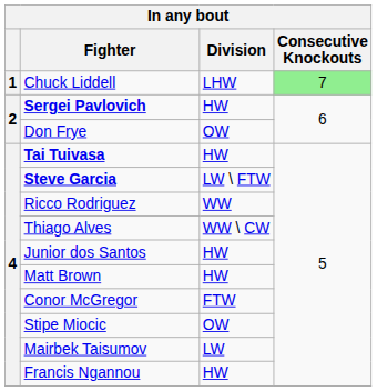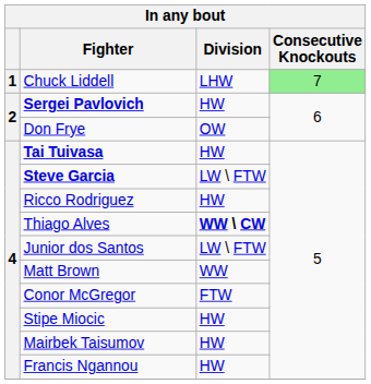Ricco Rodriguez | Division: WW -> HW
Thiago Alves | Division: normal -> bold
Junior dos Santos | Division: HW -> LW \ FTW
Matt Brown | Division: HW -> WW
Stipe Miocic | Division: OW -> HW
Mairbek Taisumov | Division: LW -> HW
